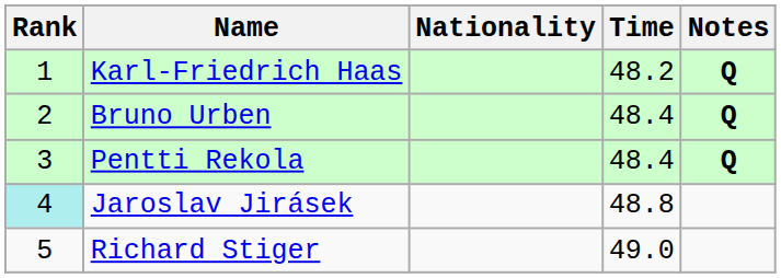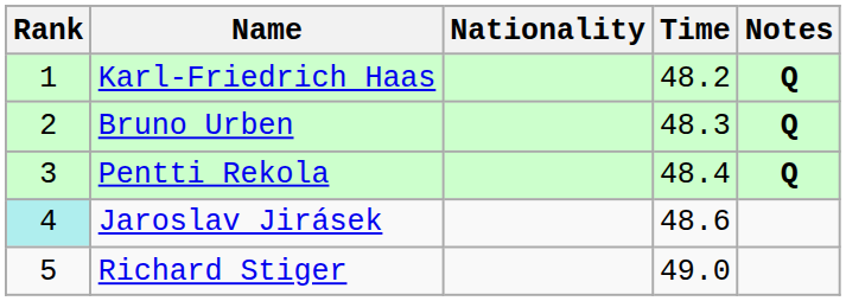Bruno Urben | Time: 48.4 -> 48.3
Jaroslav Jirásek | Time: 48.8 -> 48.6
